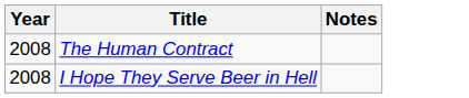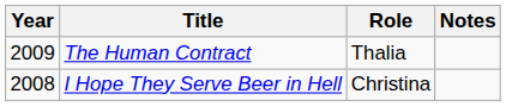+ column: Role | Thalia | Christina
The Human Contract | Year: 2008 -> 2009
